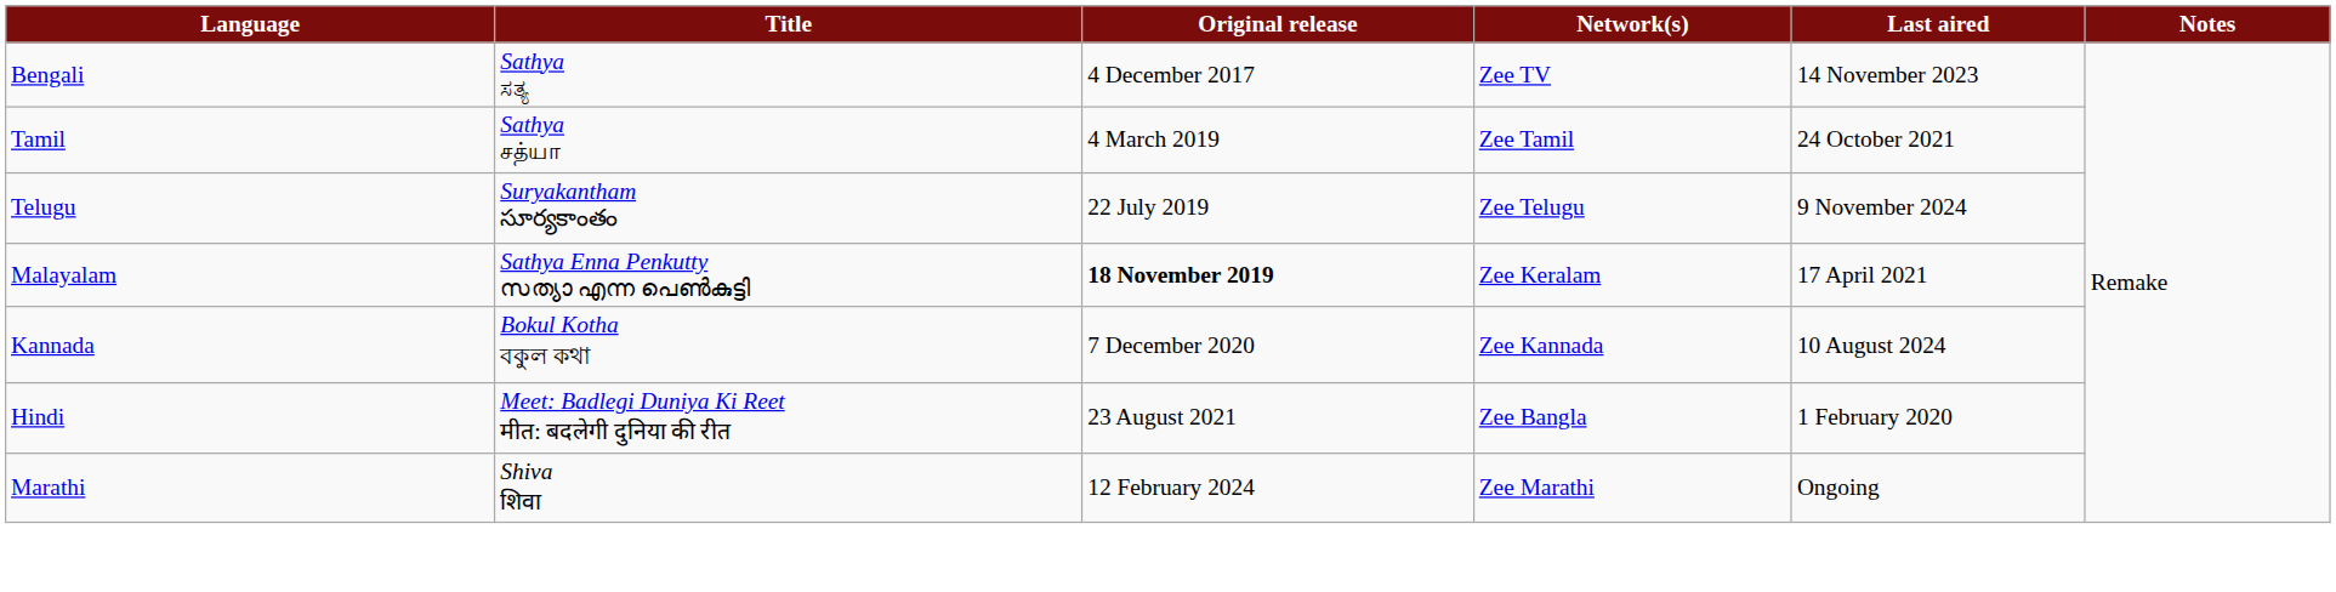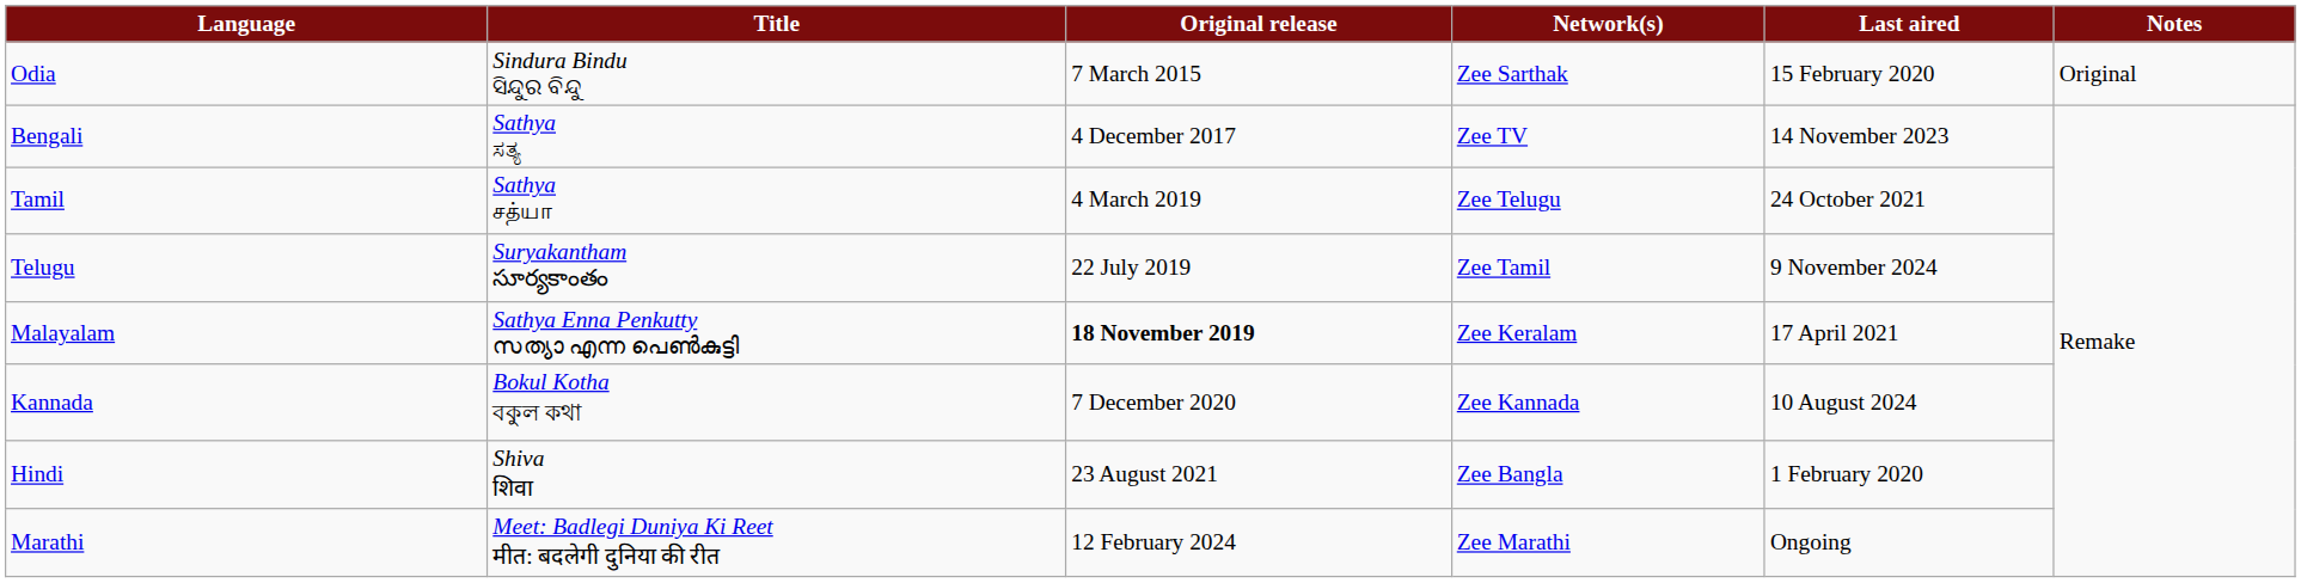+ row: Odia | Sindura Bindu ସିନ୍ଦୁର ବିନ୍ଦୁ | 7 March 2015 | Zee Sarthak | 15 February 2020 | Original
Tamil | Network(s): Zee Tamil -> Zee Telugu
Telugu | Network(s): Zee Telugu -> Zee Tamil
Hindi | Title: Meet: Badlegi Duniya Ki Reet मीत: बदलेगी दुनिया की रीत -> Shiva शिवा
Marathi | Title: Shiva शिवा -> Meet: Badlegi Duniya Ki Reet मीत: बदलेगी दुनिया की रीत
